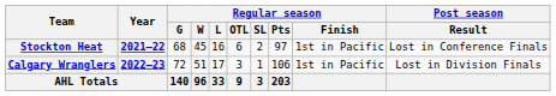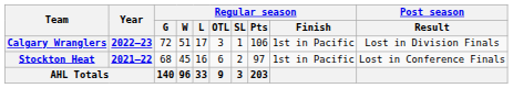rows swapped: Stockton Heat <-> Calgary Wranglers
